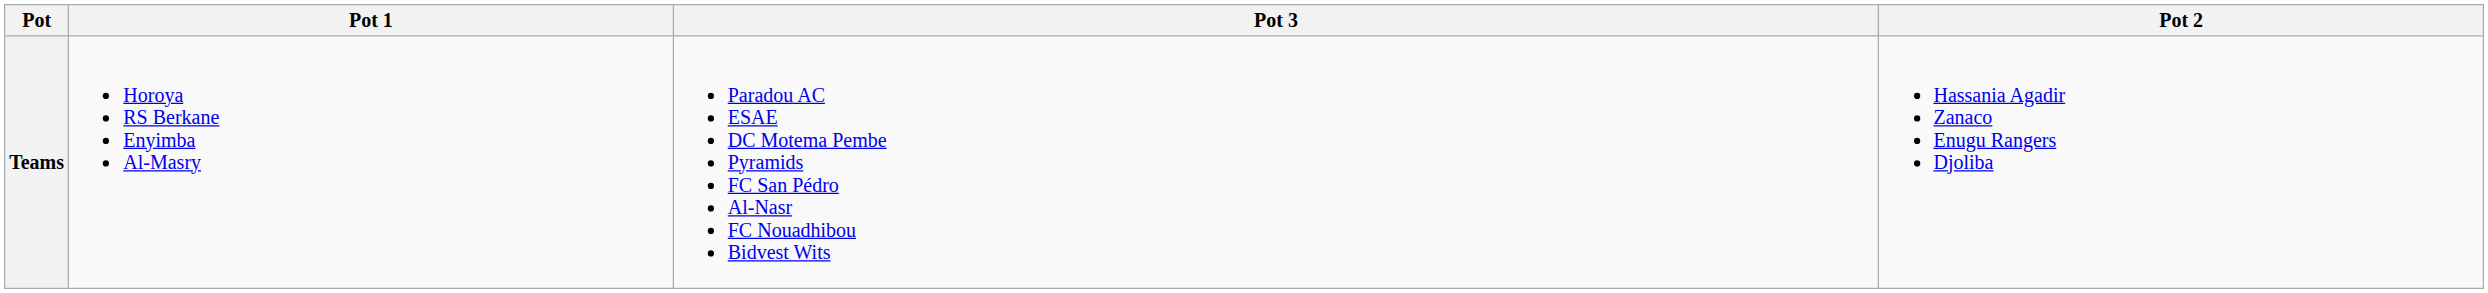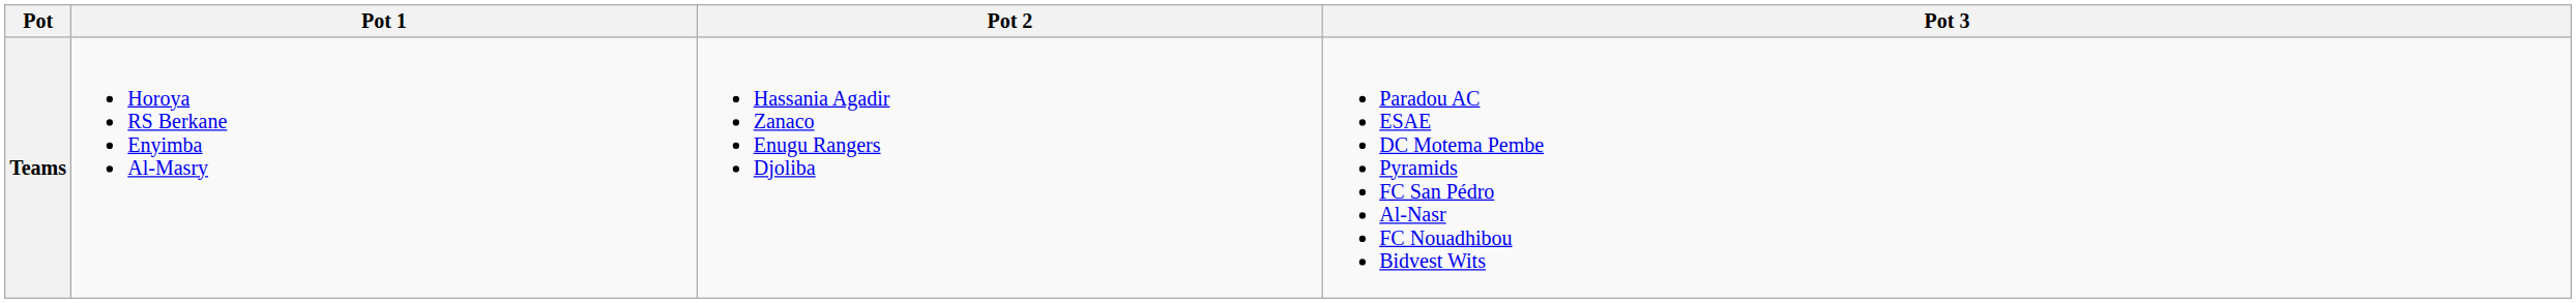columns swapped: Pot 2 <-> Pot 3
